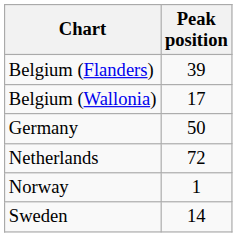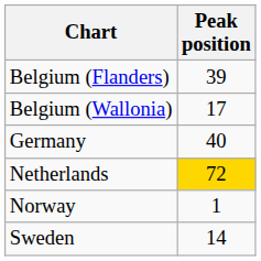Germany | Peak position: 50 -> 40
Netherlands | Peak position: no background -> gold background
